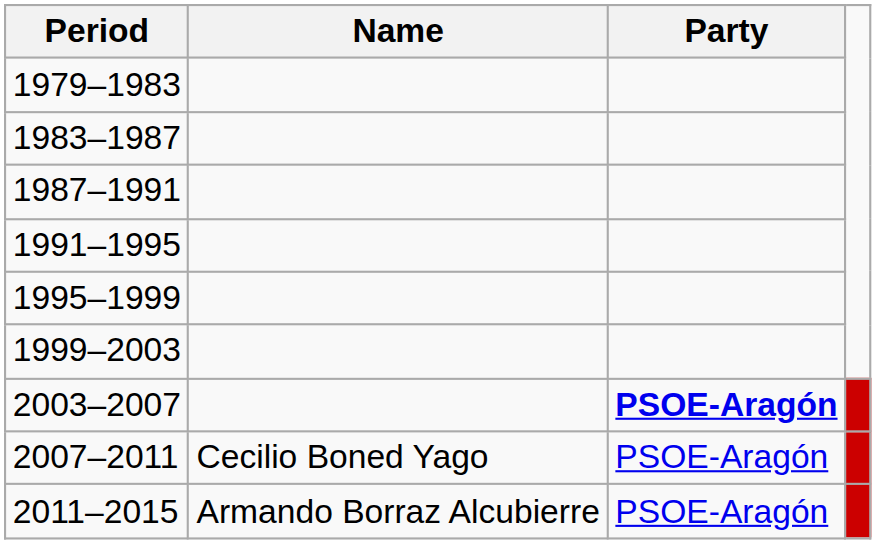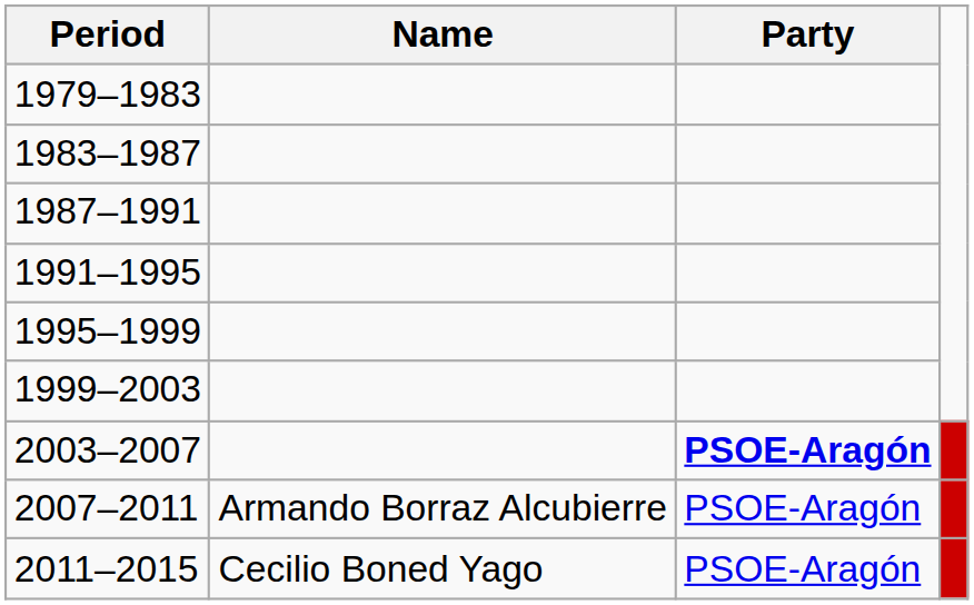2007–2011 | Name: Cecilio Boned Yago -> Armando Borraz Alcubierre
2011–2015 | Name: Armando Borraz Alcubierre -> Cecilio Boned Yago
